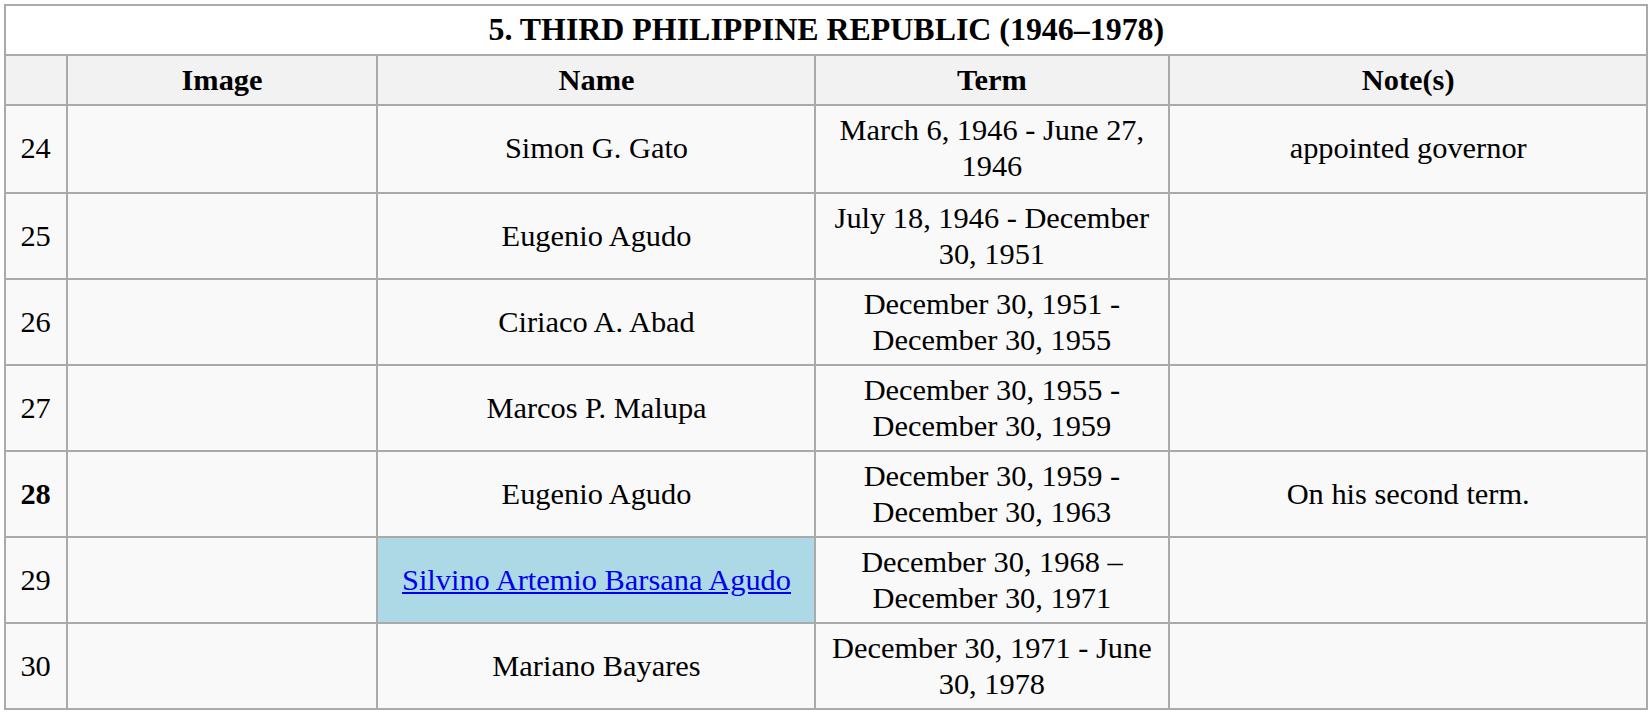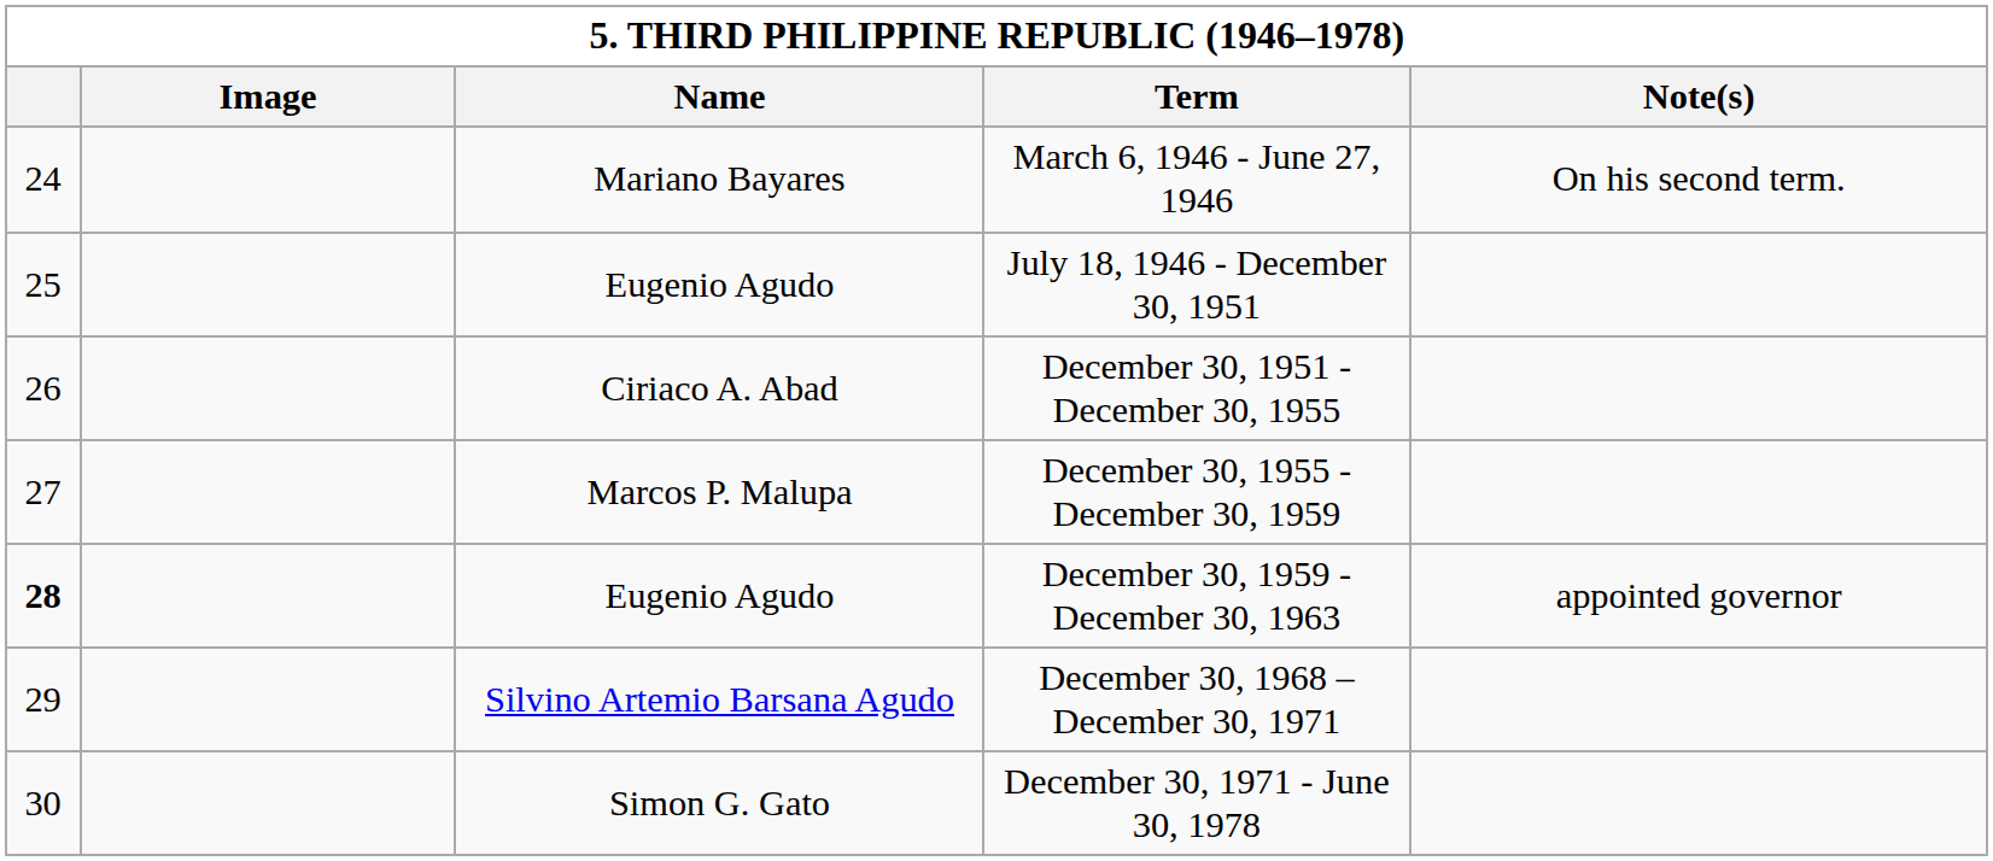March 6, 1946 - June 27, 1946 | Name: Simon G. Gato -> Mariano Bayares
March 6, 1946 - June 27, 1946 | Note(s): appointed governor -> On his second term.
December 30, 1959 - December 30, 1963 | Note(s): On his second term. -> appointed governor
December 30, 1968 – December 30, 1971 | Name: lightblue background -> no background
December 30, 1971 - June 30, 1978 | Name: Mariano Bayares -> Simon G. Gato
